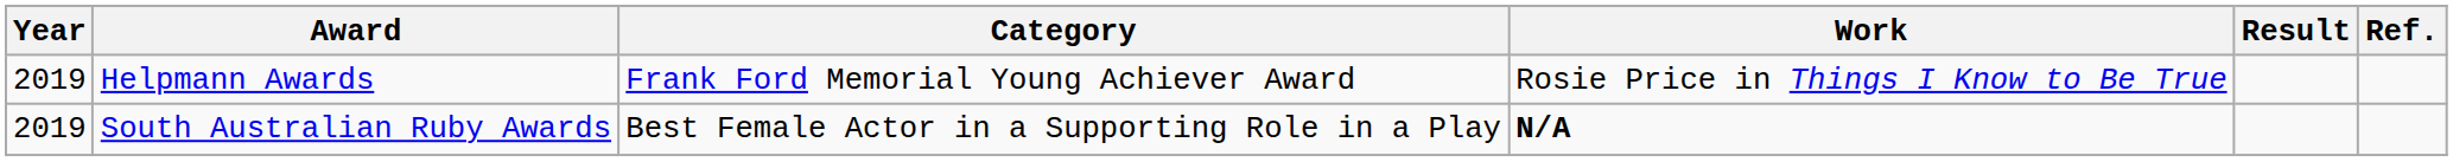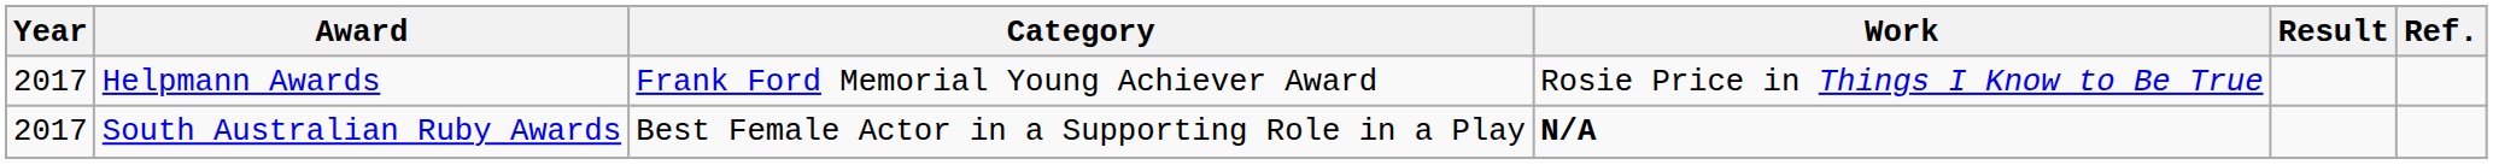Helpmann Awards | Year: 2019 -> 2017
South Australian Ruby Awards | Year: 2019 -> 2017
